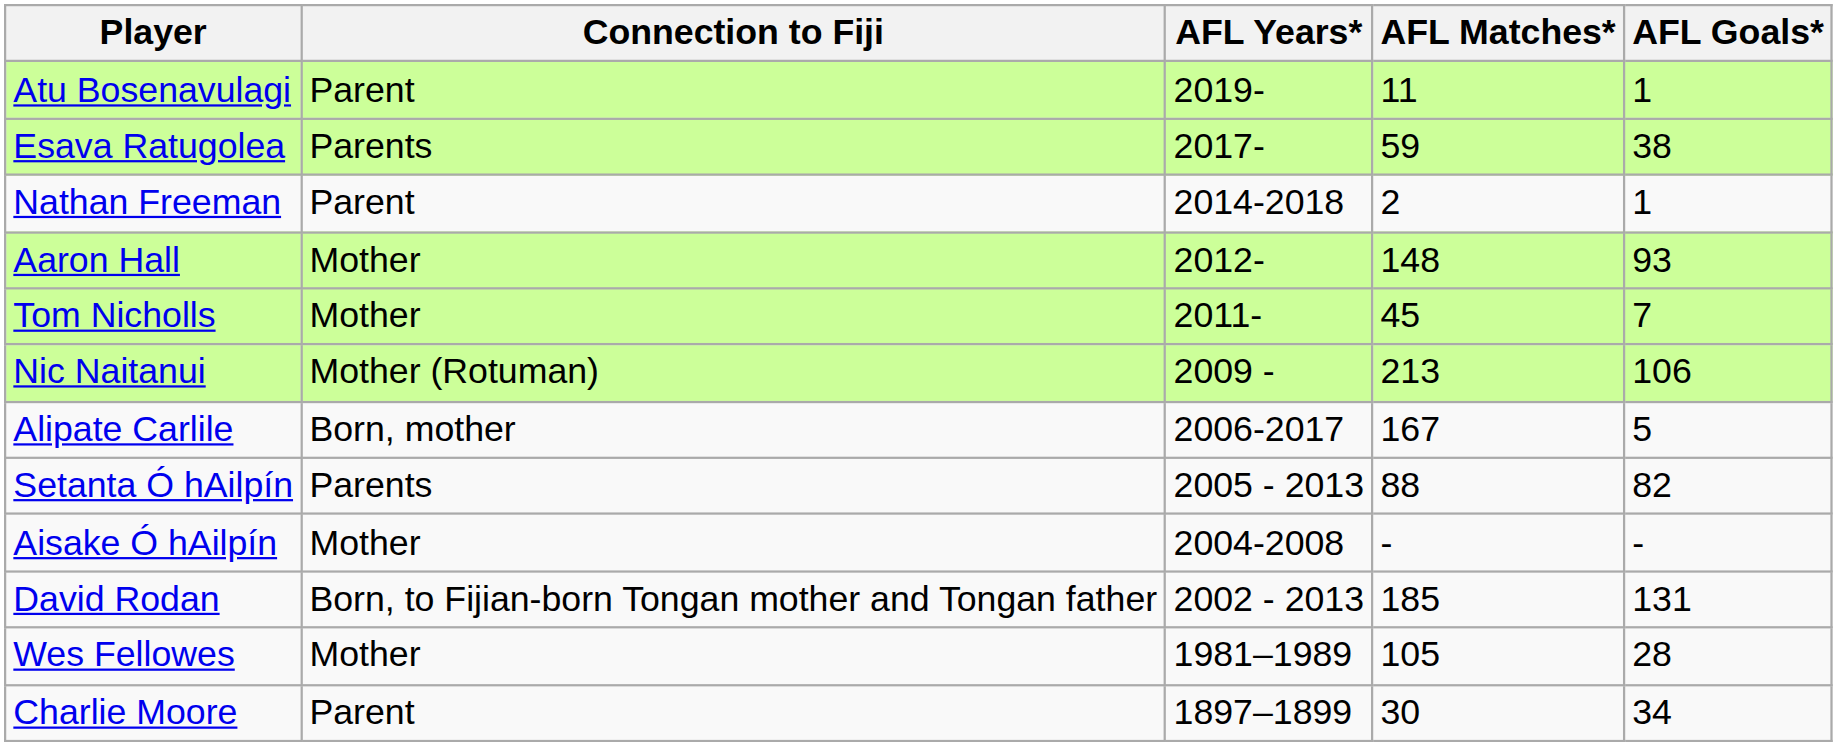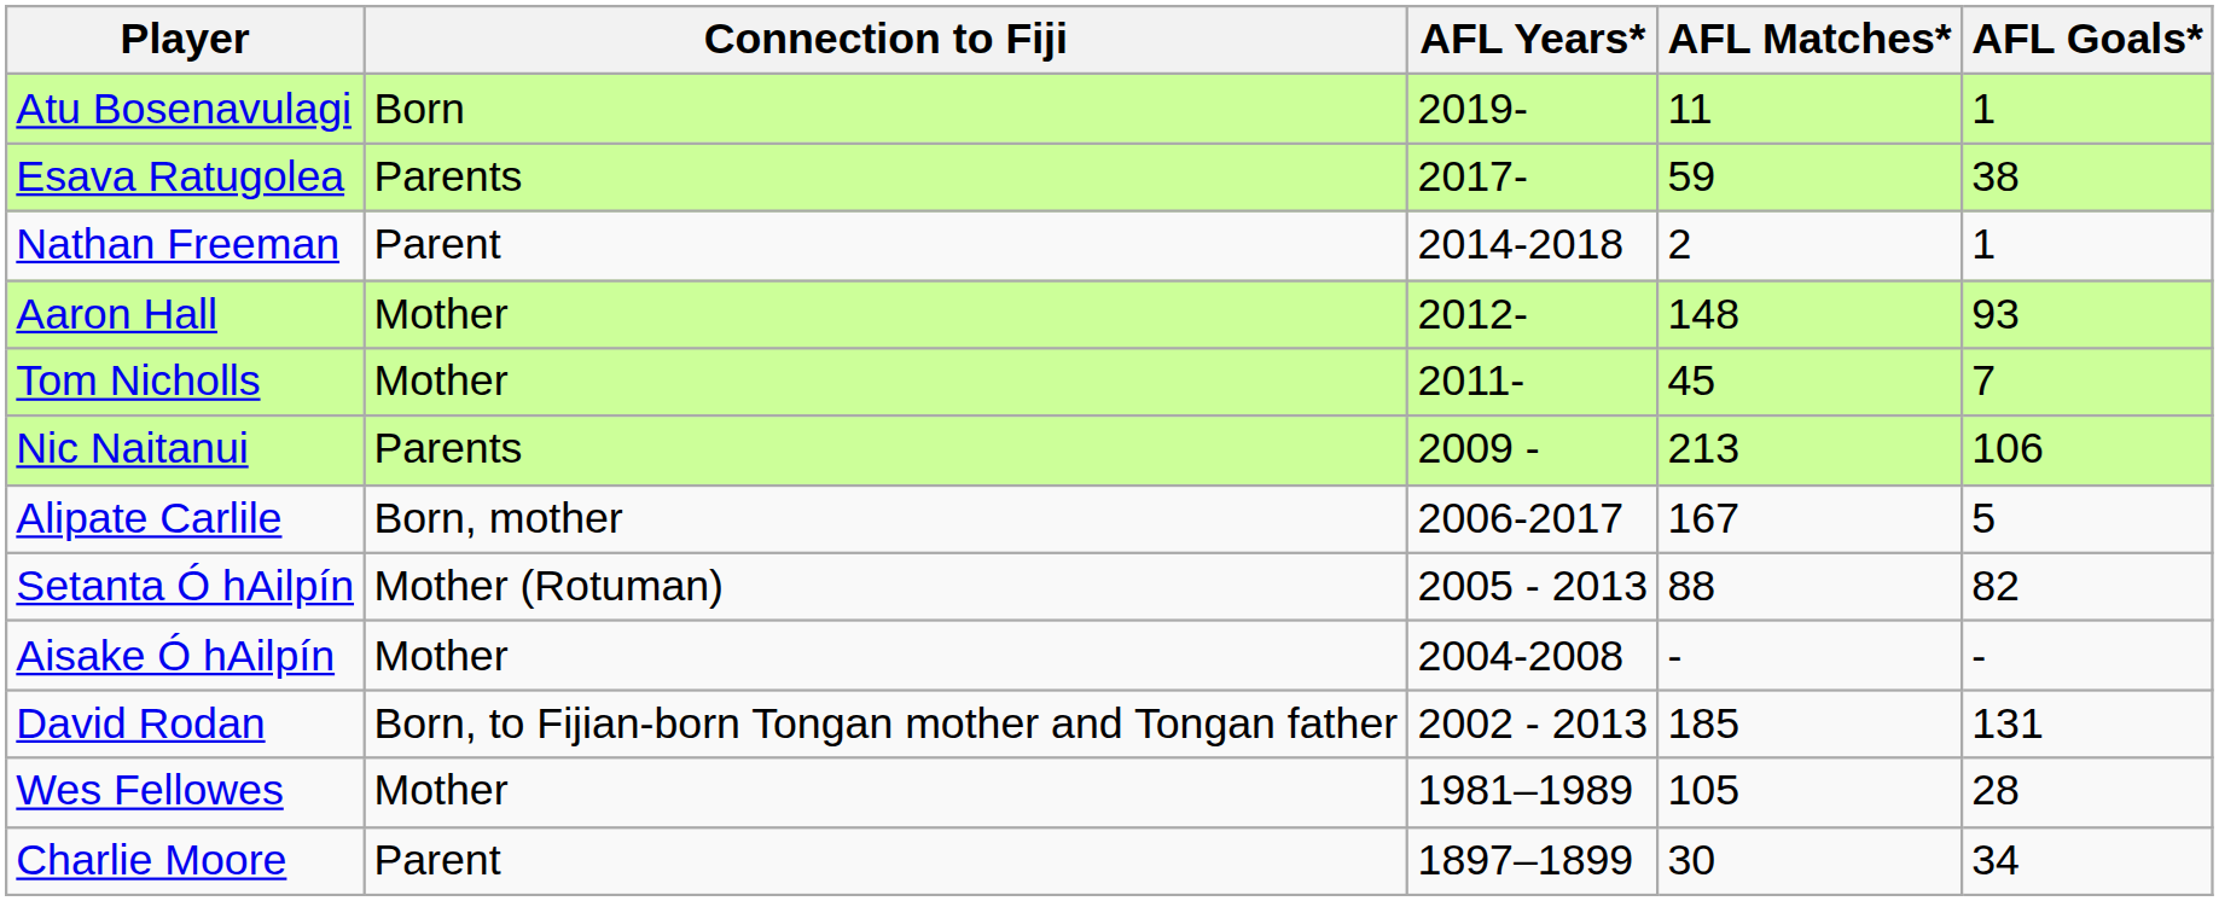Atu Bosenavulagi | Connection to Fiji: Parent -> Born
Nic Naitanui | Connection to Fiji: Mother (Rotuman) -> Parents
Setanta Ó hAilpín | Connection to Fiji: Parents -> Mother (Rotuman)
